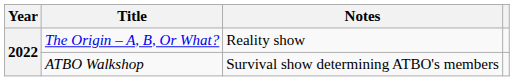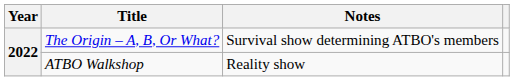The Origin – A, B, Or What? | Notes: Reality show -> Survival show determining ATBO's members
ATBO Walkshop | Notes: Survival show determining ATBO's members -> Reality show
